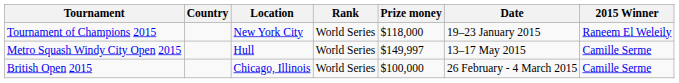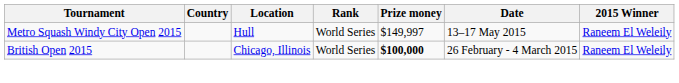- row: Tournament of Champions 2015 | New York City | World Series | $118,000 | 19–23 January 2015 | Raneem El Weleily
Metro Squash Windy City Open 2015 | 2015 Winner: Camille Serme -> Raneem El Weleily
British Open 2015 | Prize money: normal -> bold
British Open 2015 | 2015 Winner: Camille Serme -> Raneem El Weleily
